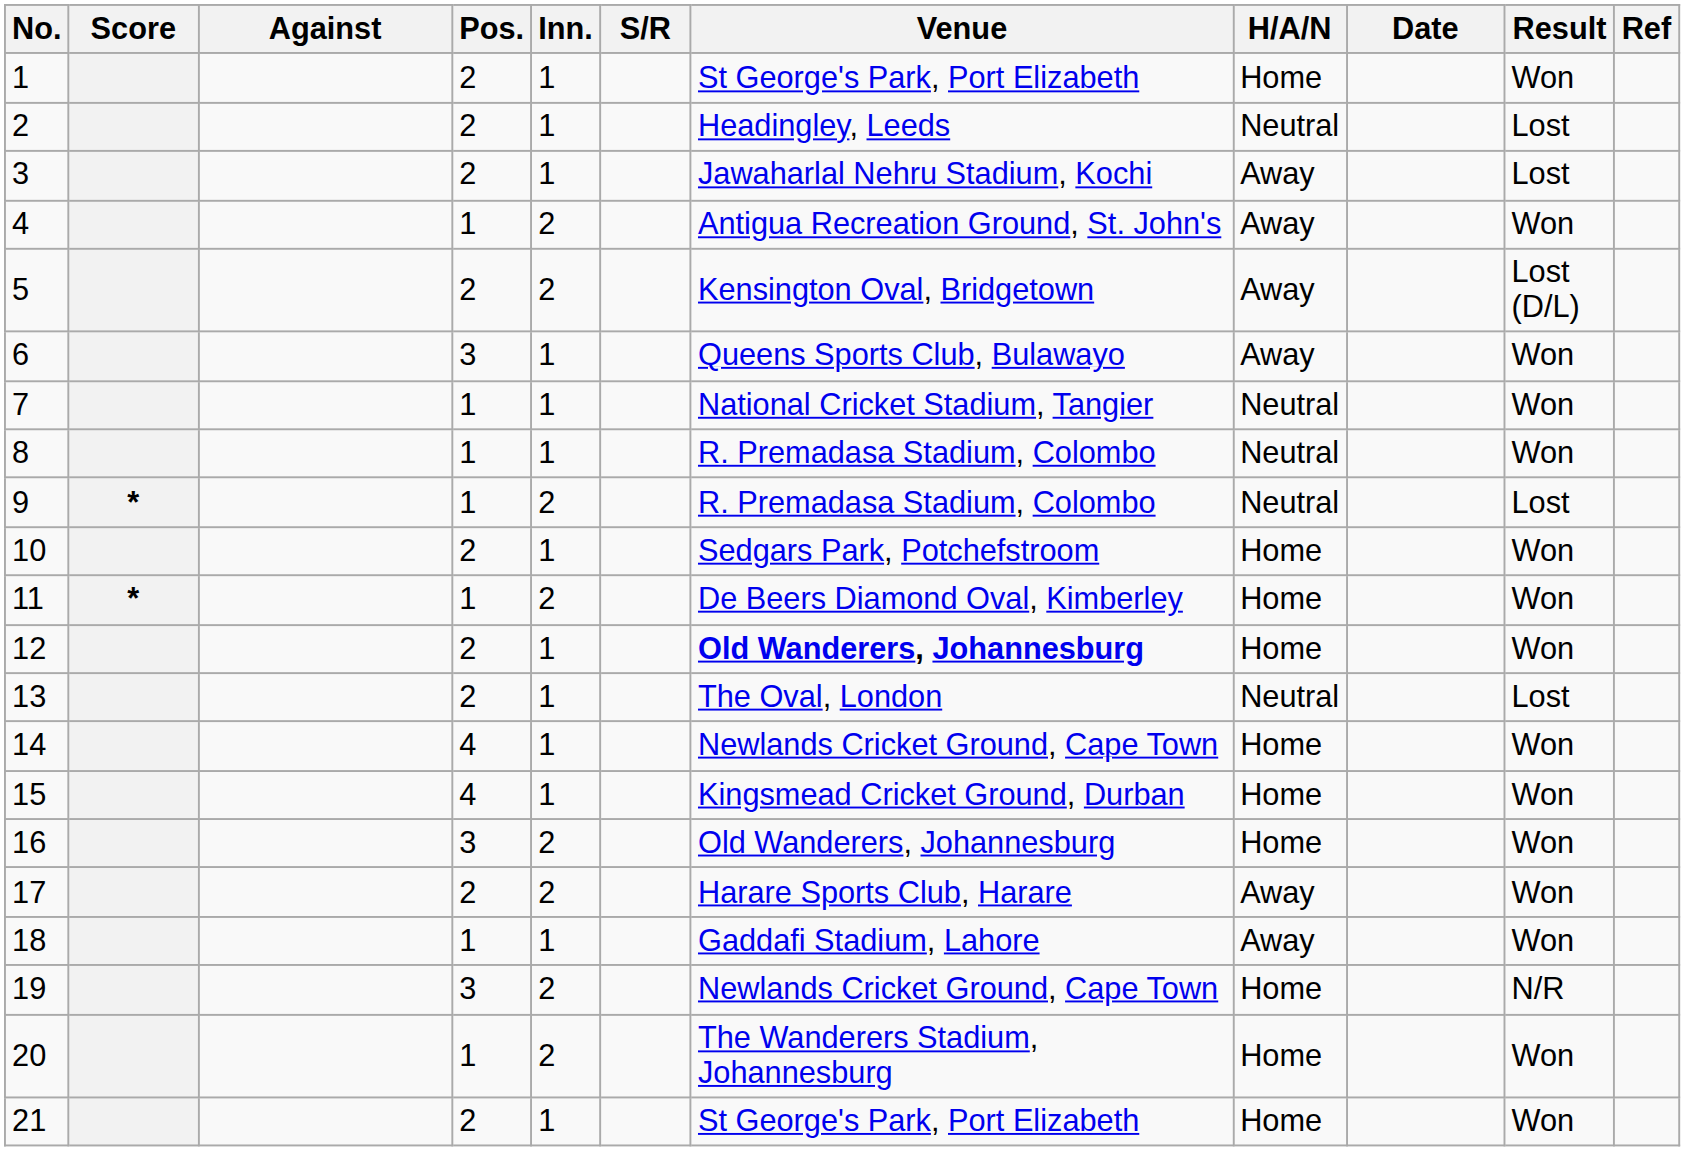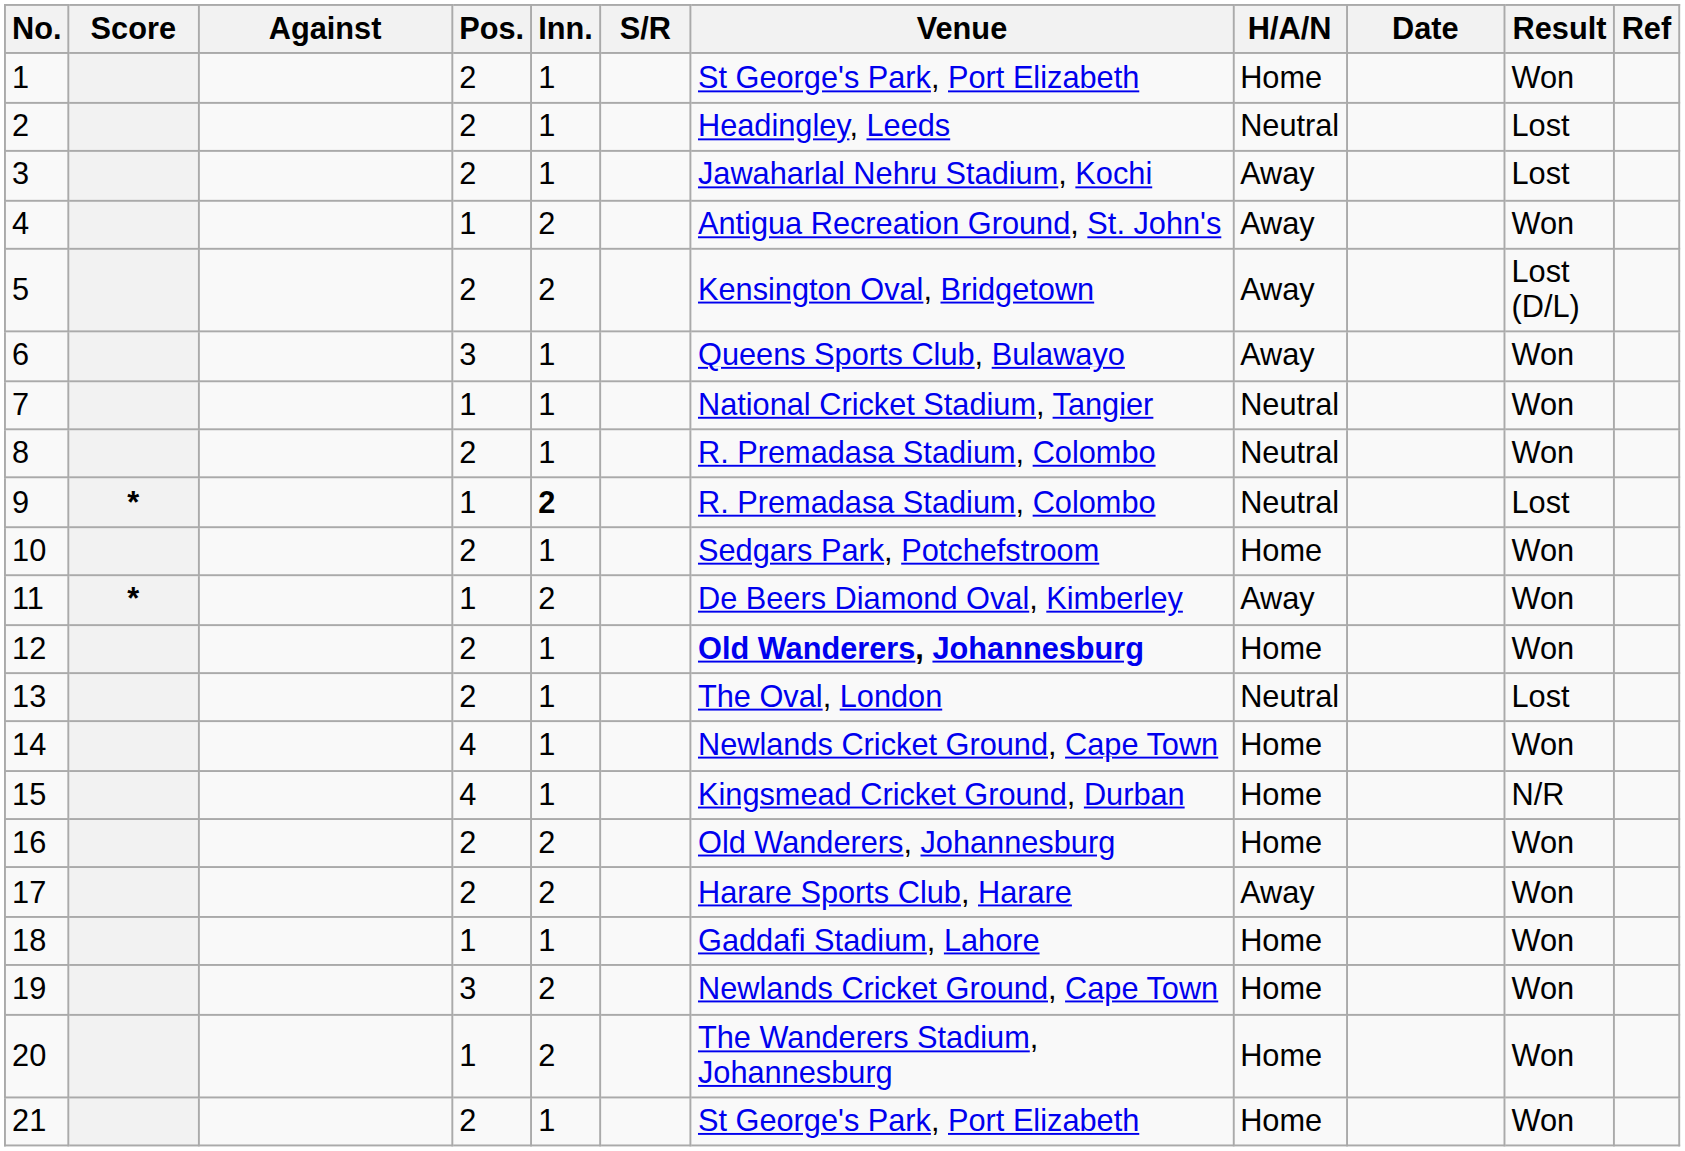8 | Pos.: 1 -> 2
9 | Inn.: normal -> bold
11 | H/A/N: Home -> Away
15 | Result: Won -> N/R
16 | Pos.: 3 -> 2
18 | H/A/N: Away -> Home
19 | Result: N/R -> Won
